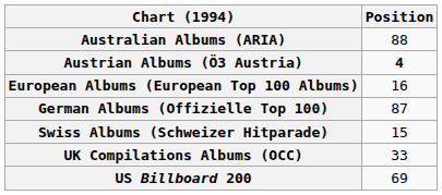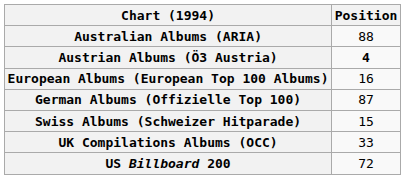US Billboard 200 | Position: 69 -> 72
